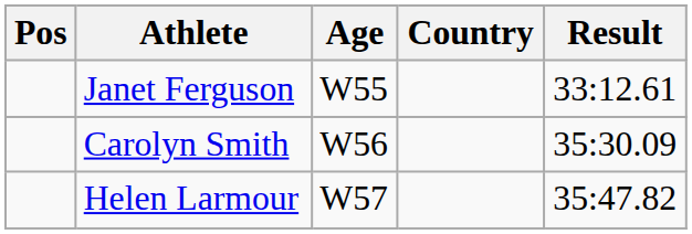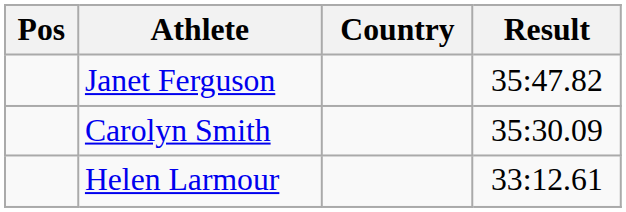- column: Age | W55 | W56 | W57
Janet Ferguson | Result: 33:12.61 -> 35:47.82
Helen Larmour | Result: 35:47.82 -> 33:12.61
